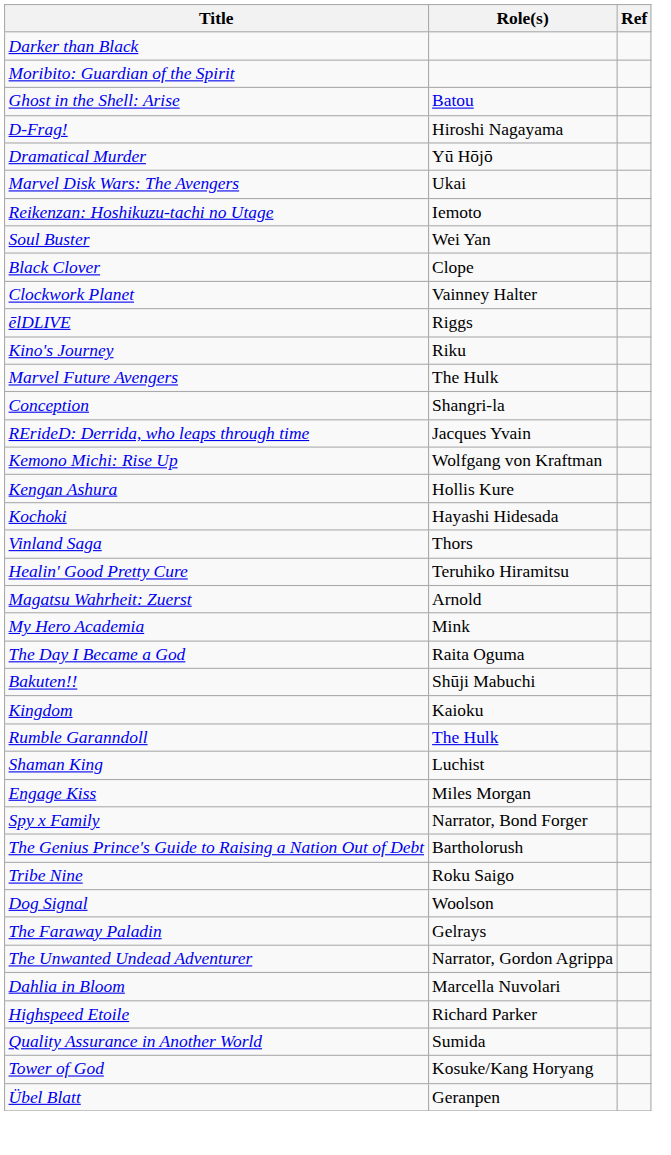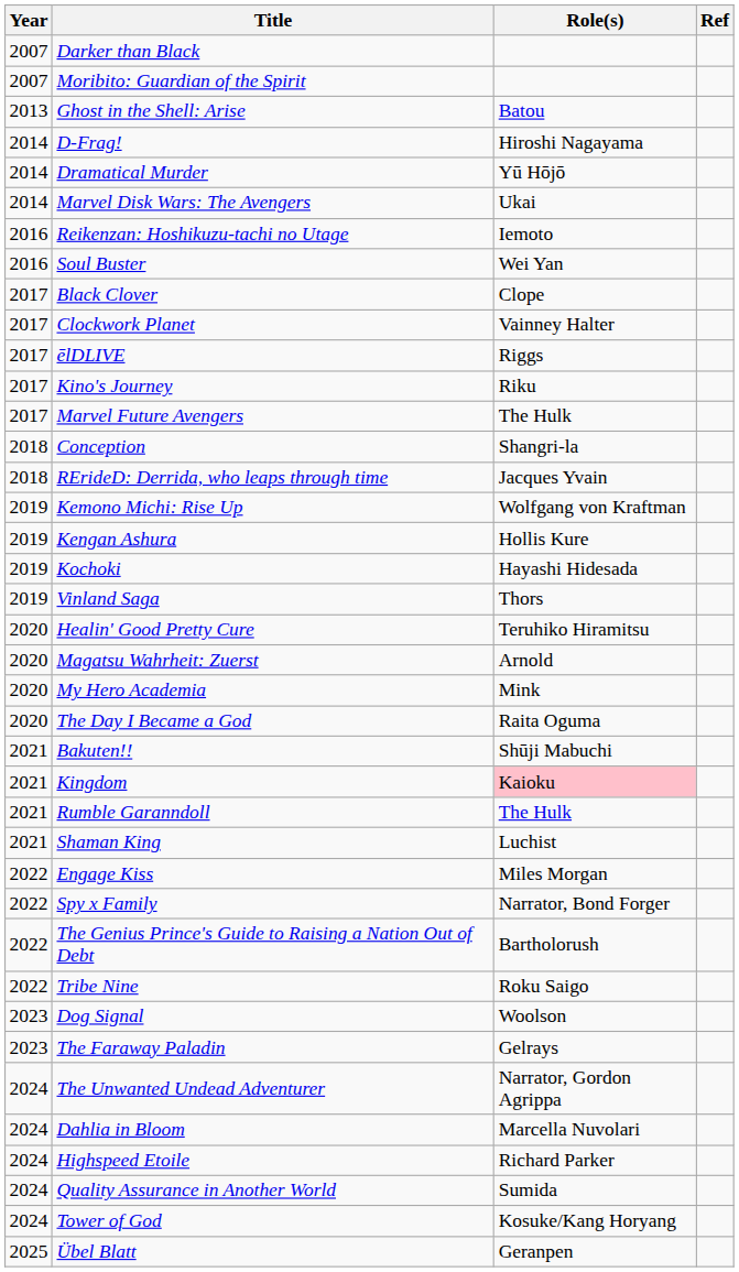+ column: Year | 2007 | 2007 | 2013 | 2014 | 2014 | 2014 | 2016 | 2016 | 2017 | 2017 | 2017 | 2017 | 2017 | 2018 | 2018 | 2019 | 2019 | 2019 | 2019 | 2020 | 2020 | 2020 | 2020 | 2021 | 2021 | 2021 | 2021 | 2022 | 2022 | 2022 | 2022 | 2023 | 2023 | 2024 | 2024 | 2024 | 2024 | 2024 | 2025
Kingdom | Role(s): no background -> pink background
